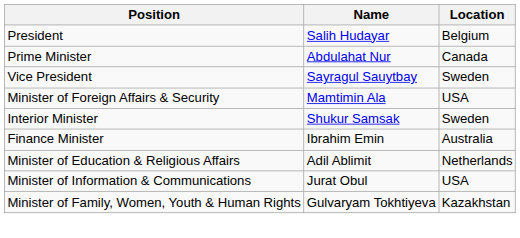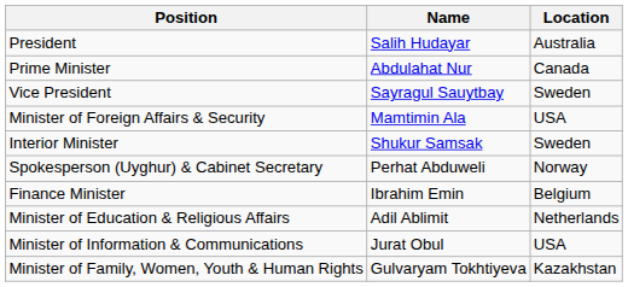President | Location: Belgium -> Australia
+ row: Spokesperson (Uyghur) & Cabinet Secretary | Perhat Abduweli | Norway
Finance Minister | Location: Australia -> Belgium
